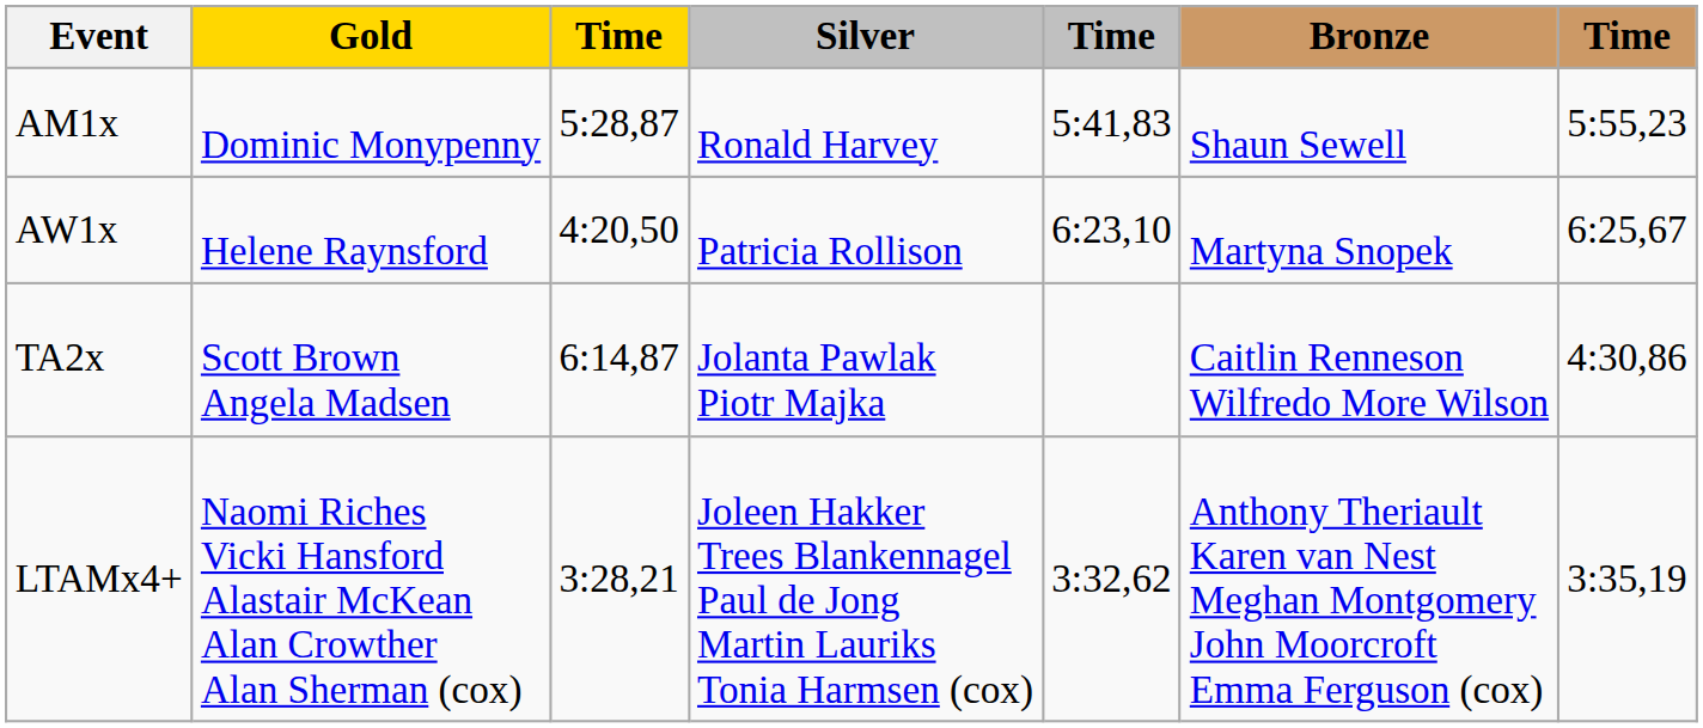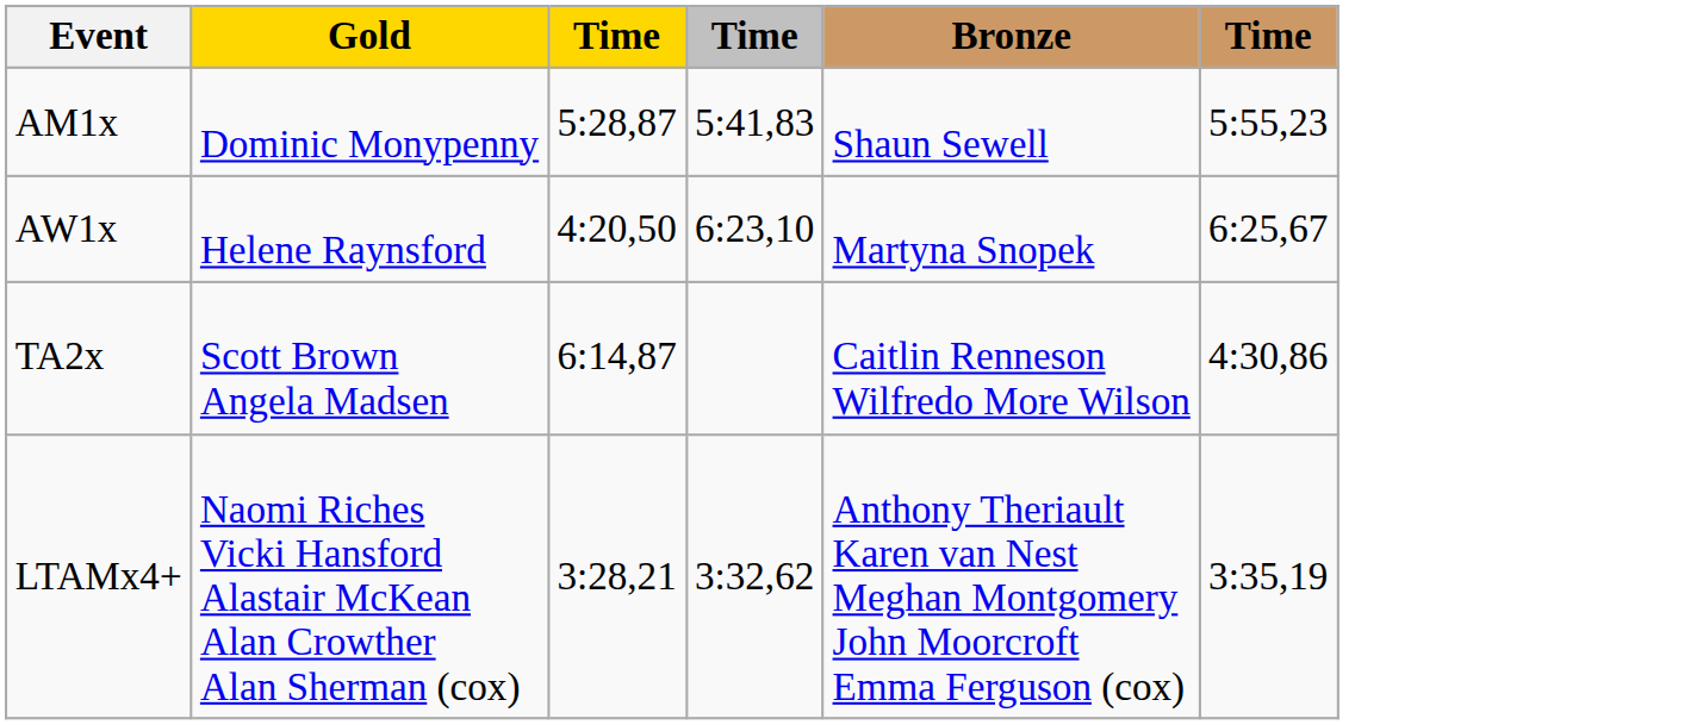- column: Silver | Ronald Harvey | Patricia Rollison | Jolanta Pawlak Piotr Majka | Joleen Hakker Trees Blankennagel Paul de Jong Martin Lauriks Tonia Harmsen (cox)
